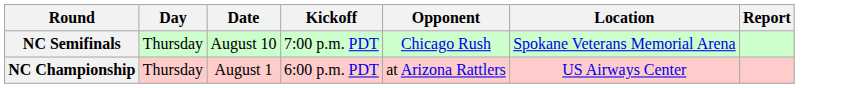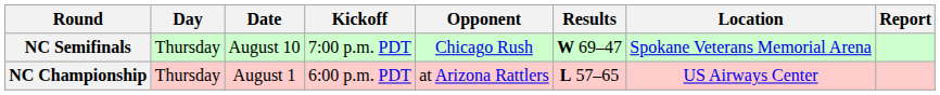+ column: Results | W 69–47 | L 57–65
